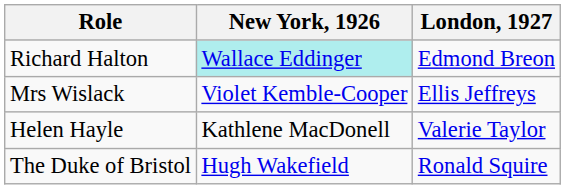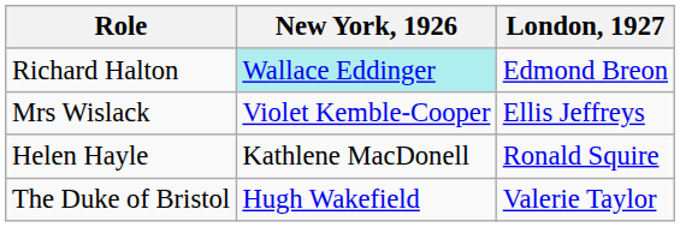Helen Hayle | London, 1927: Valerie Taylor -> Ronald Squire
The Duke of Bristol | London, 1927: Ronald Squire -> Valerie Taylor
